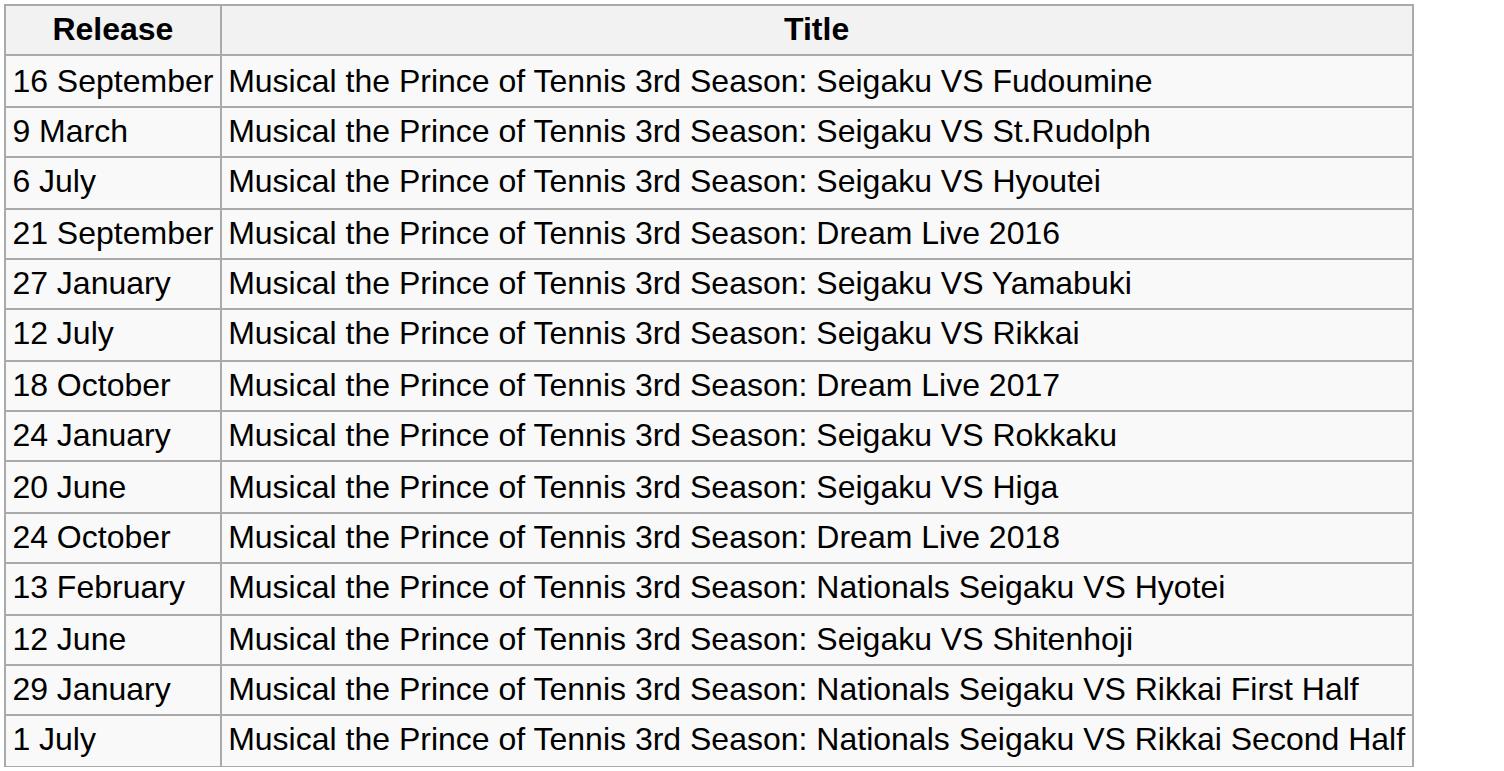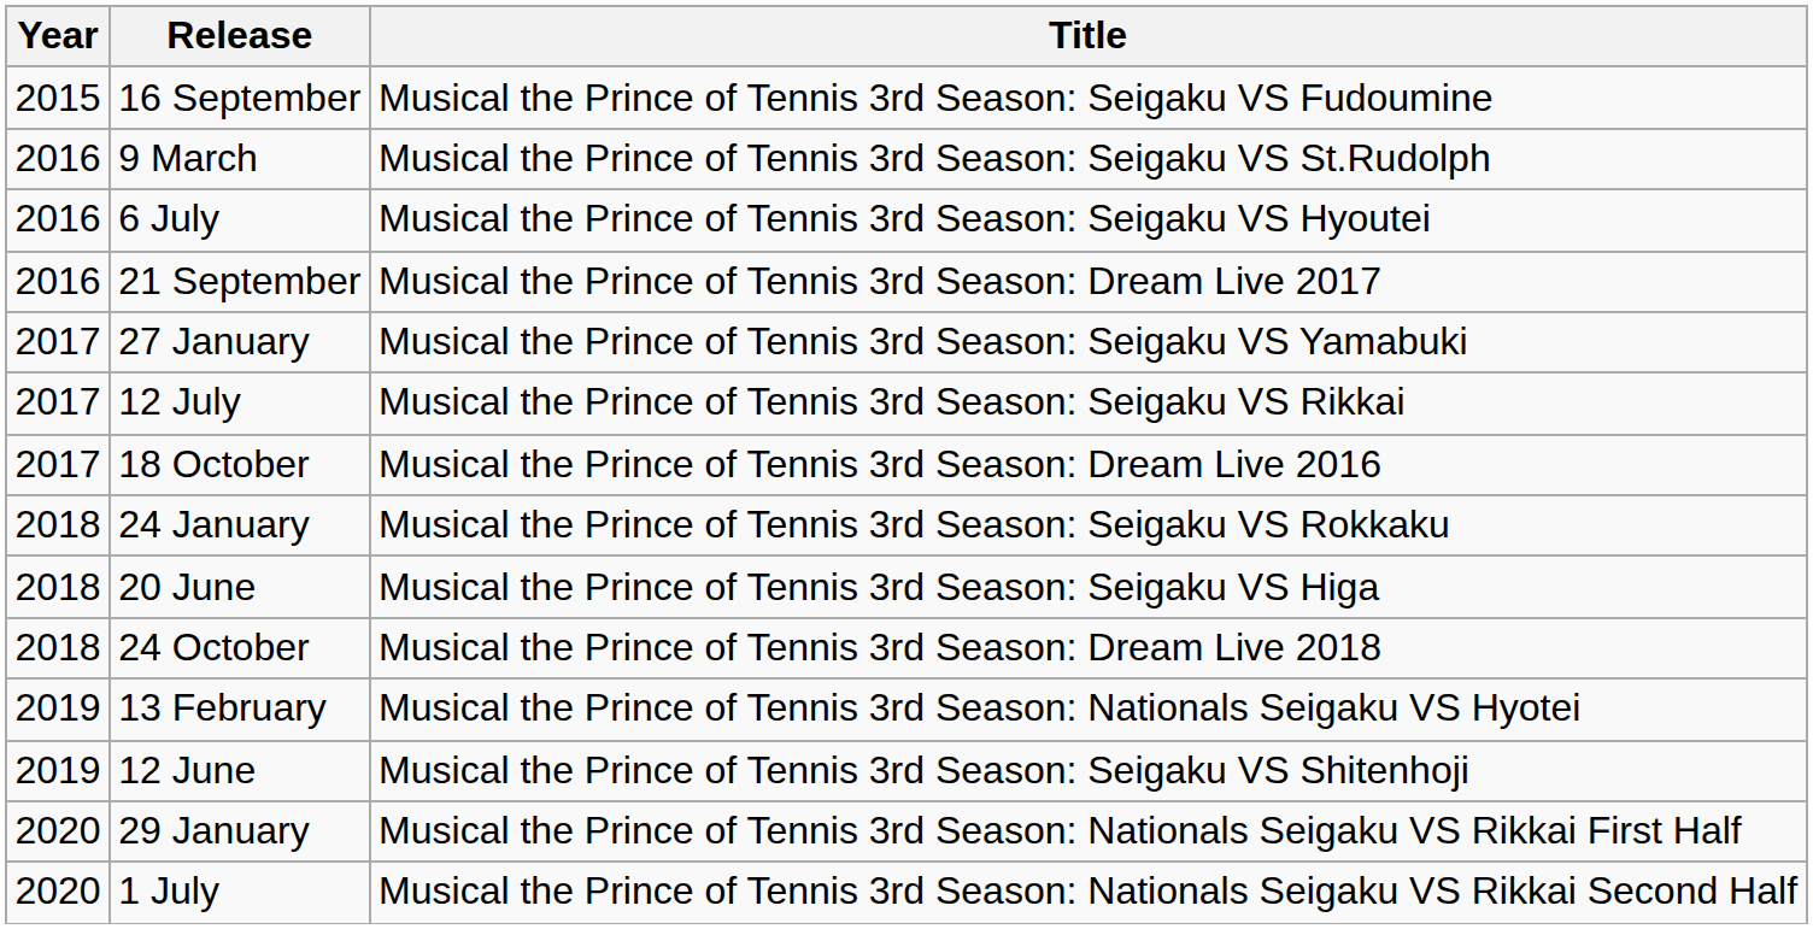+ column: Year | 2015 | 2016 | 2016 | 2016 | 2017 | 2017 | 2017 | 2018 | 2018 | 2018 | 2019 | 2019 | 2020 | 2020
21 September | Title: Musical the Prince of Tennis 3rd Season: Dream Live 2016 -> Musical the Prince of Tennis 3rd Season: Dream Live 2017
18 October | Title: Musical the Prince of Tennis 3rd Season: Dream Live 2017 -> Musical the Prince of Tennis 3rd Season: Dream Live 2016
